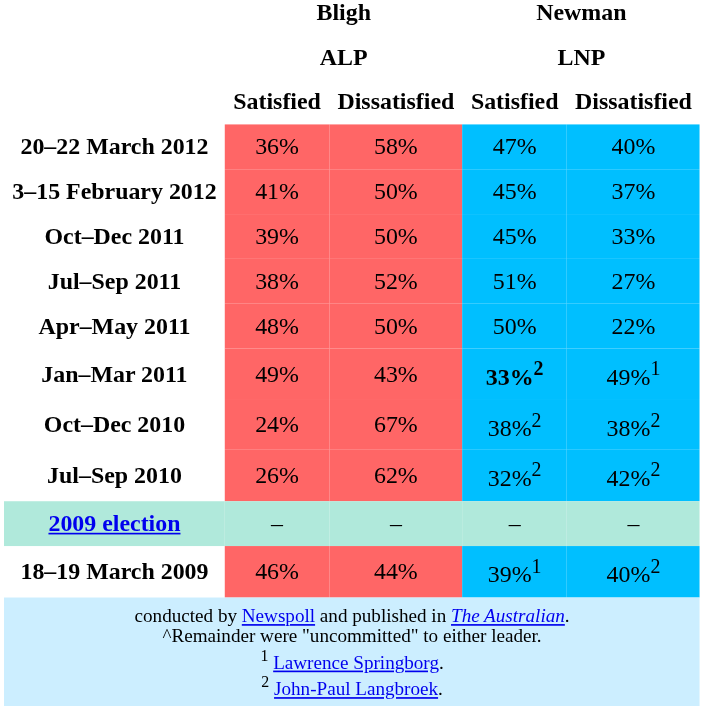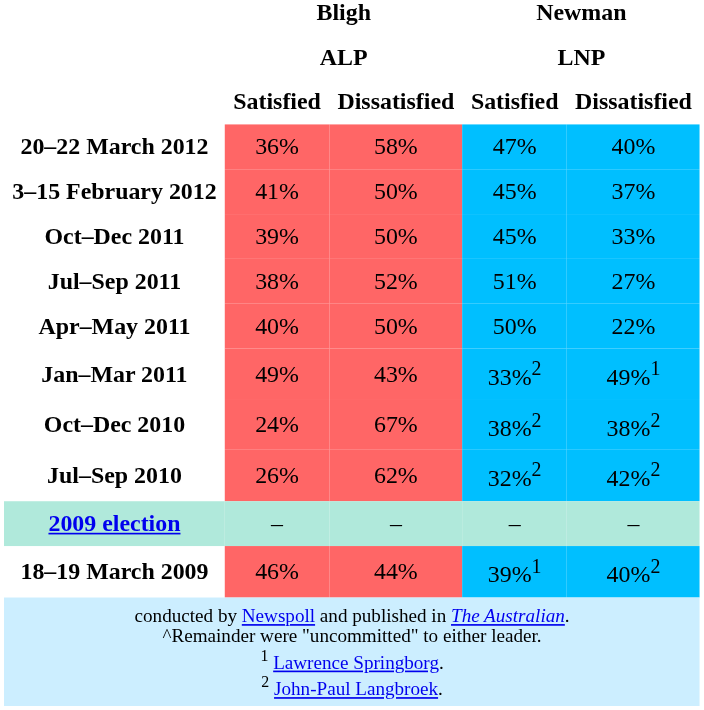Apr–May 2011 | Bligh / ALP / Satisfied: 48% -> 40%
Jan–Mar 2011 | Newman / LNP / Satisfied: bold -> normal
